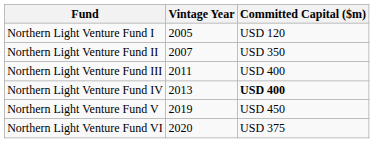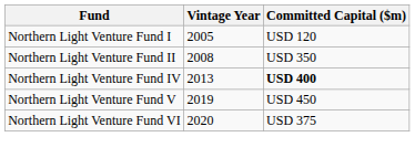Northern Light Venture Fund II | Vintage Year: 2007 -> 2008
- row: Northern Light Venture Fund III | 2011 | USD 400
